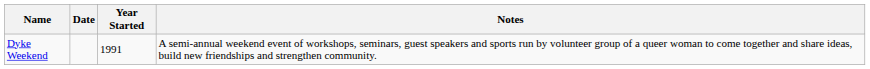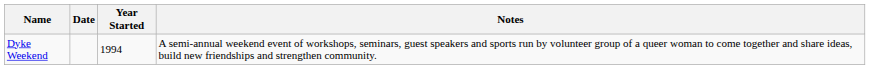Dyke Weekend | Year Started: 1991 -> 1994
